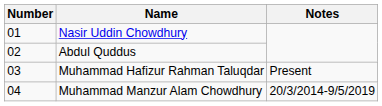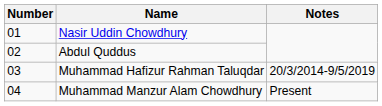Muhammad Hafizur Rahman Taluqdar | Notes: Present -> 20/3/2014-9/5/2019
Muhammad Manzur Alam Chowdhury | Notes: 20/3/2014-9/5/2019 -> Present
